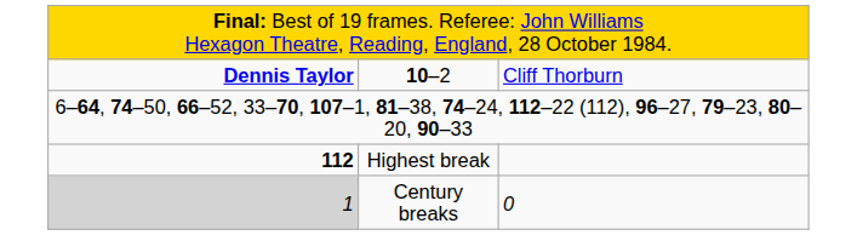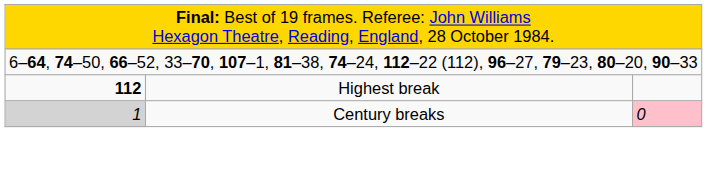- row: Dennis Taylor | 10–2 | Cliff Thorburn
Century breaks | column 3: no background -> pink background
